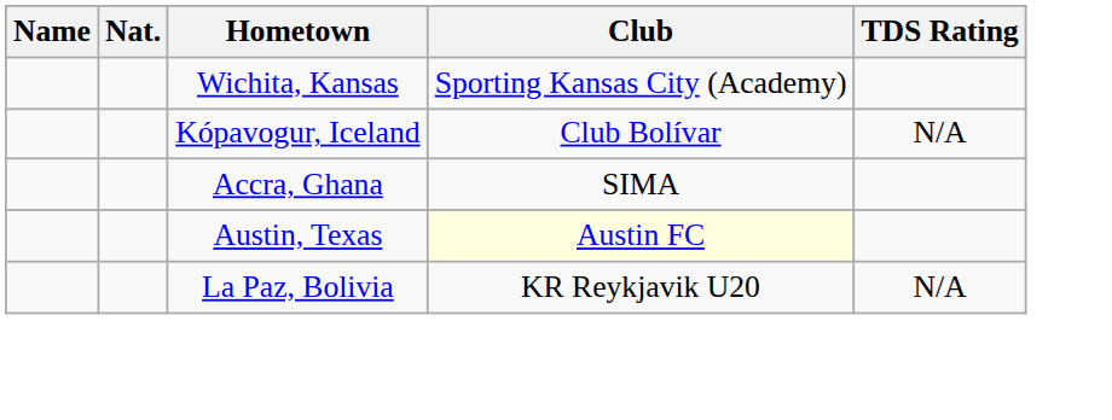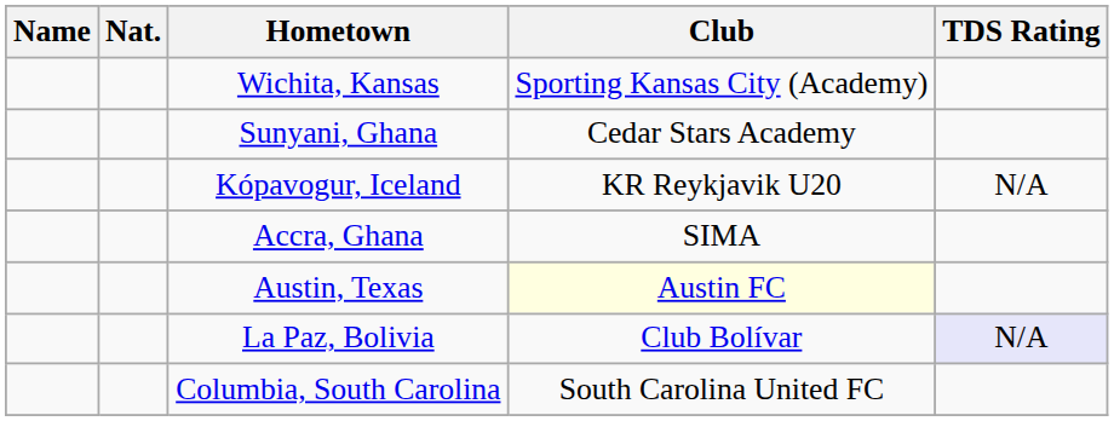+ row: Sunyani, Ghana | Cedar Stars Academy
Kópavogur, Iceland | Club: Club Bolívar -> KR Reykjavik U20
La Paz, Bolivia | Club: KR Reykjavik U20 -> Club Bolívar
La Paz, Bolivia | TDS Rating: no background -> lavender background
+ row: Columbia, South Carolina | South Carolina United FC
